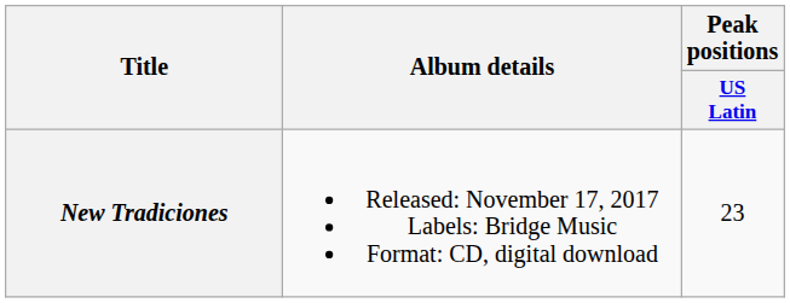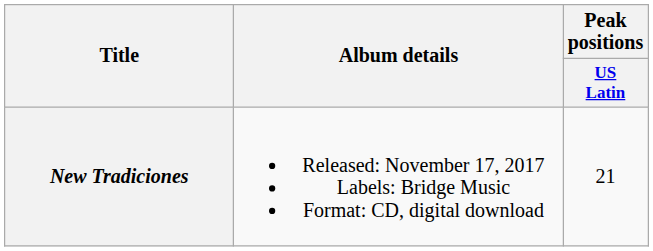New Tradiciones | Peak positions / US Latin: 23 -> 21
